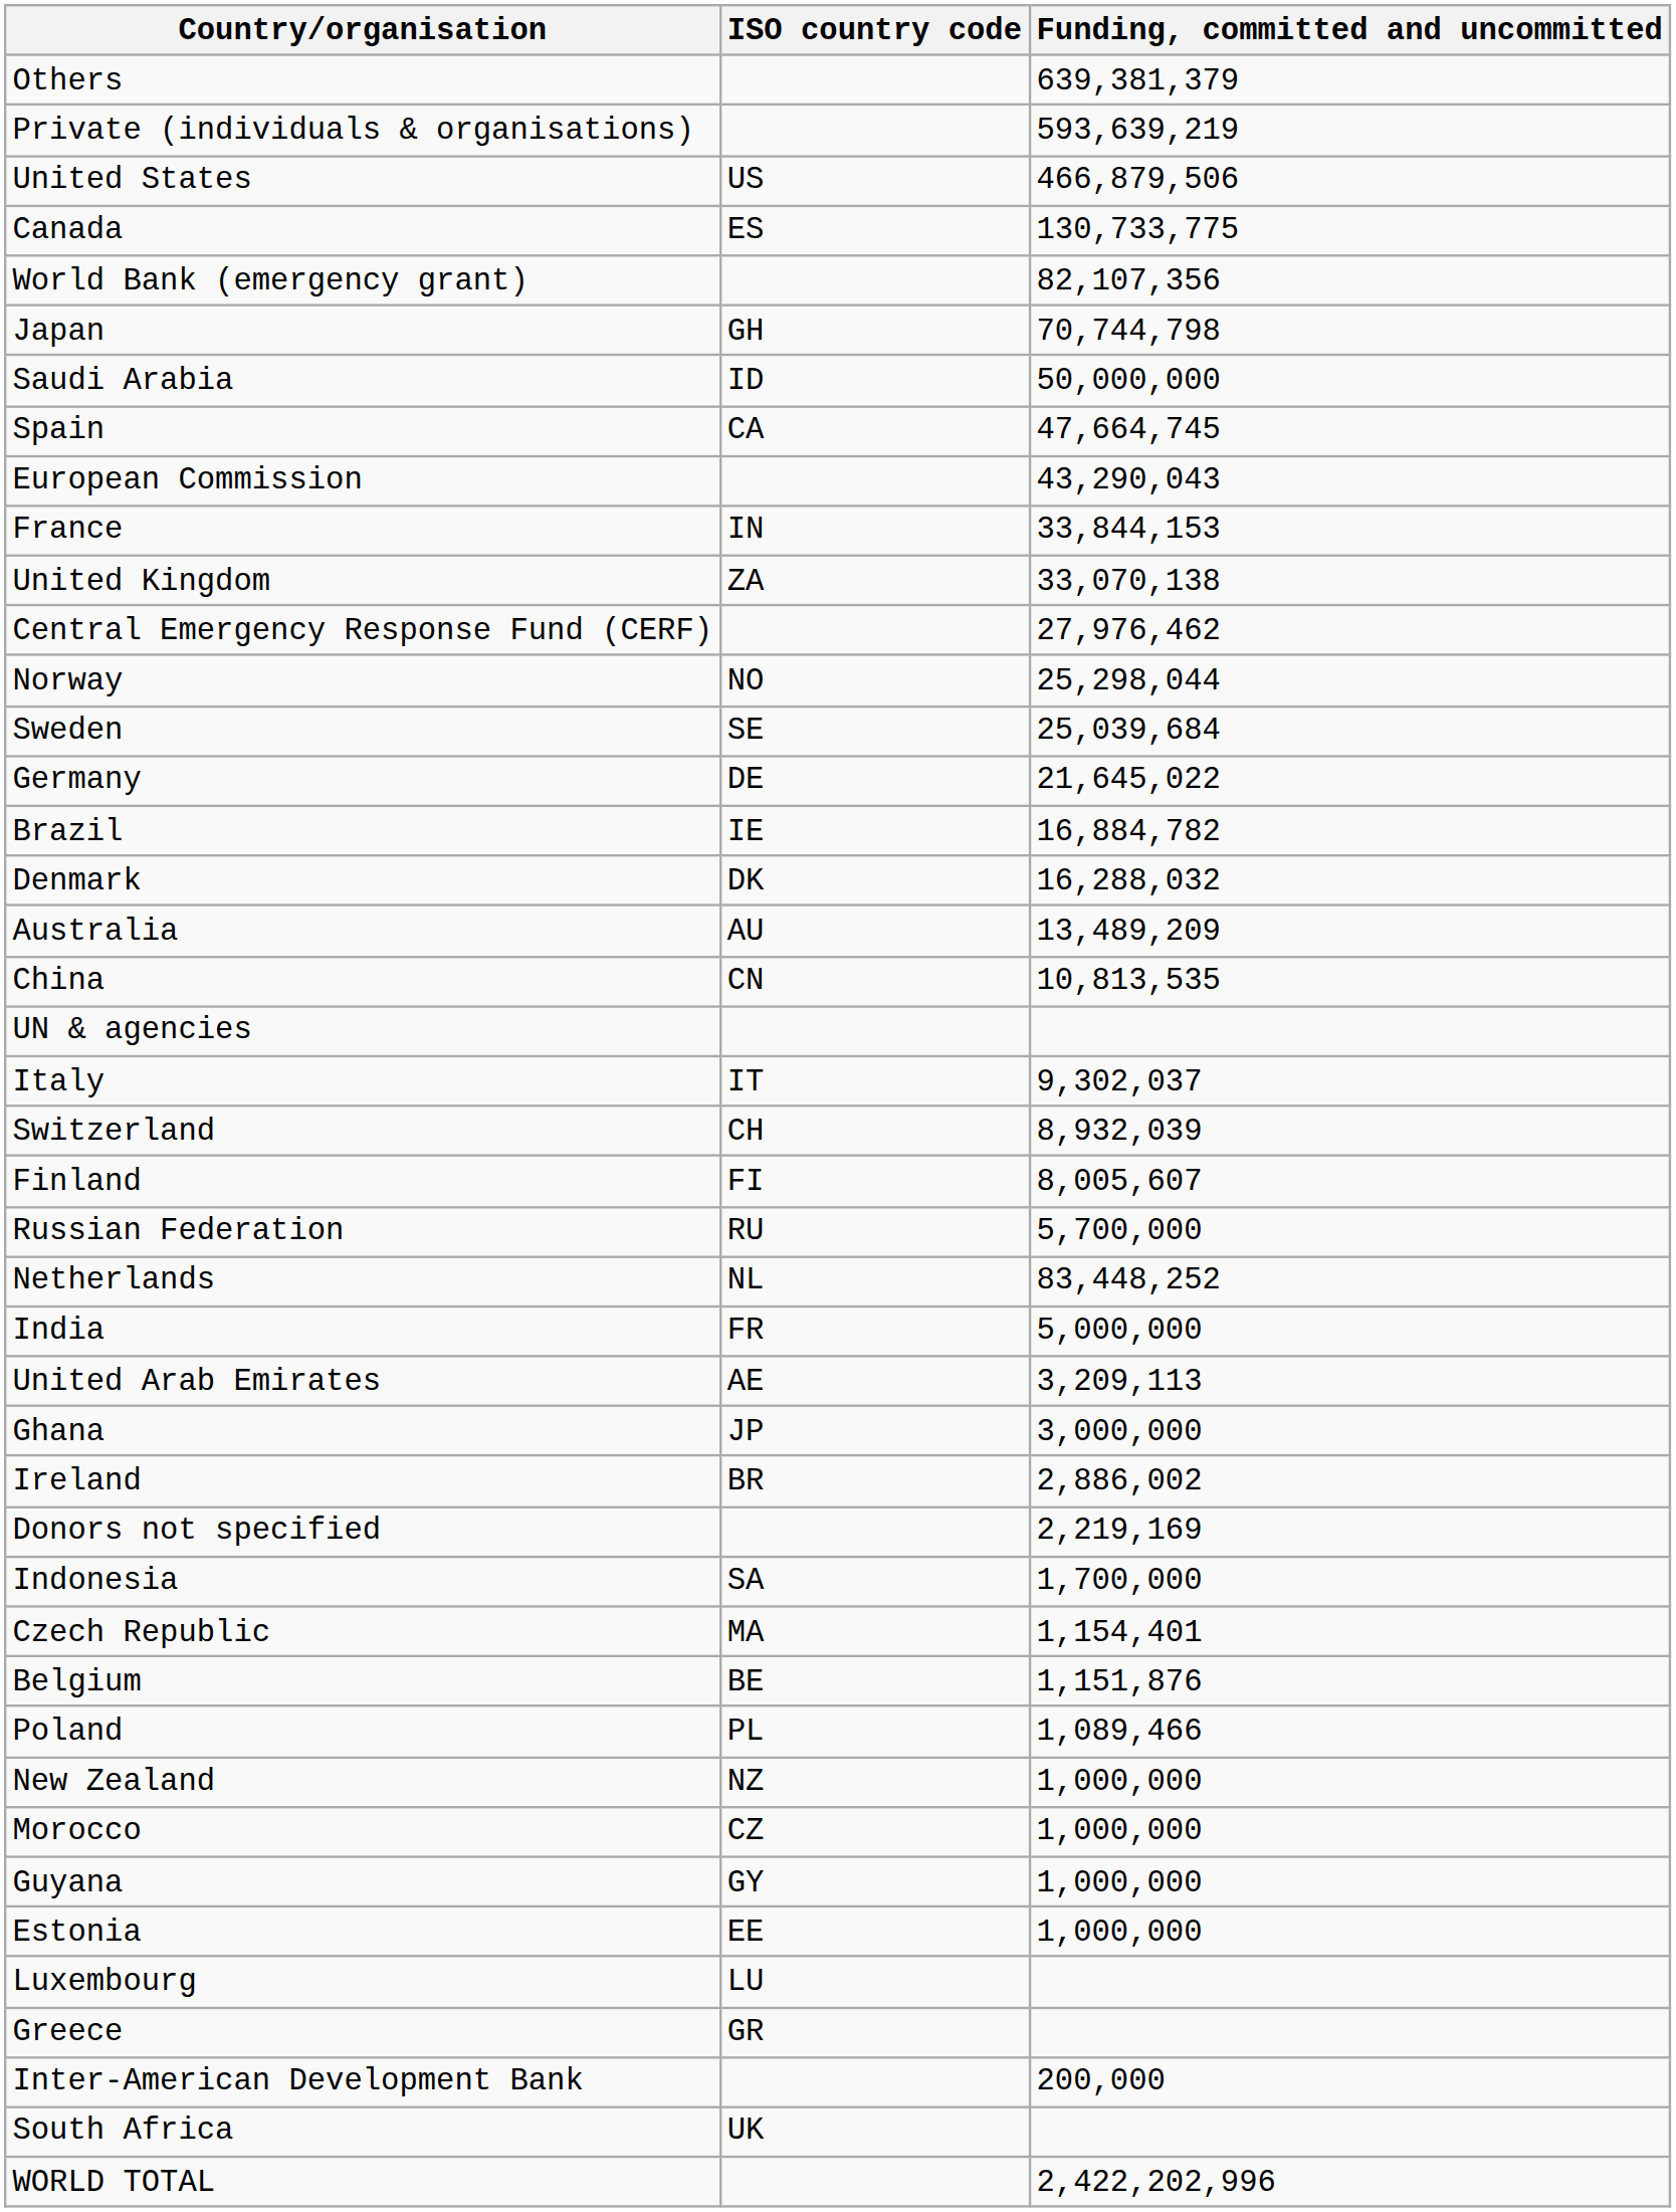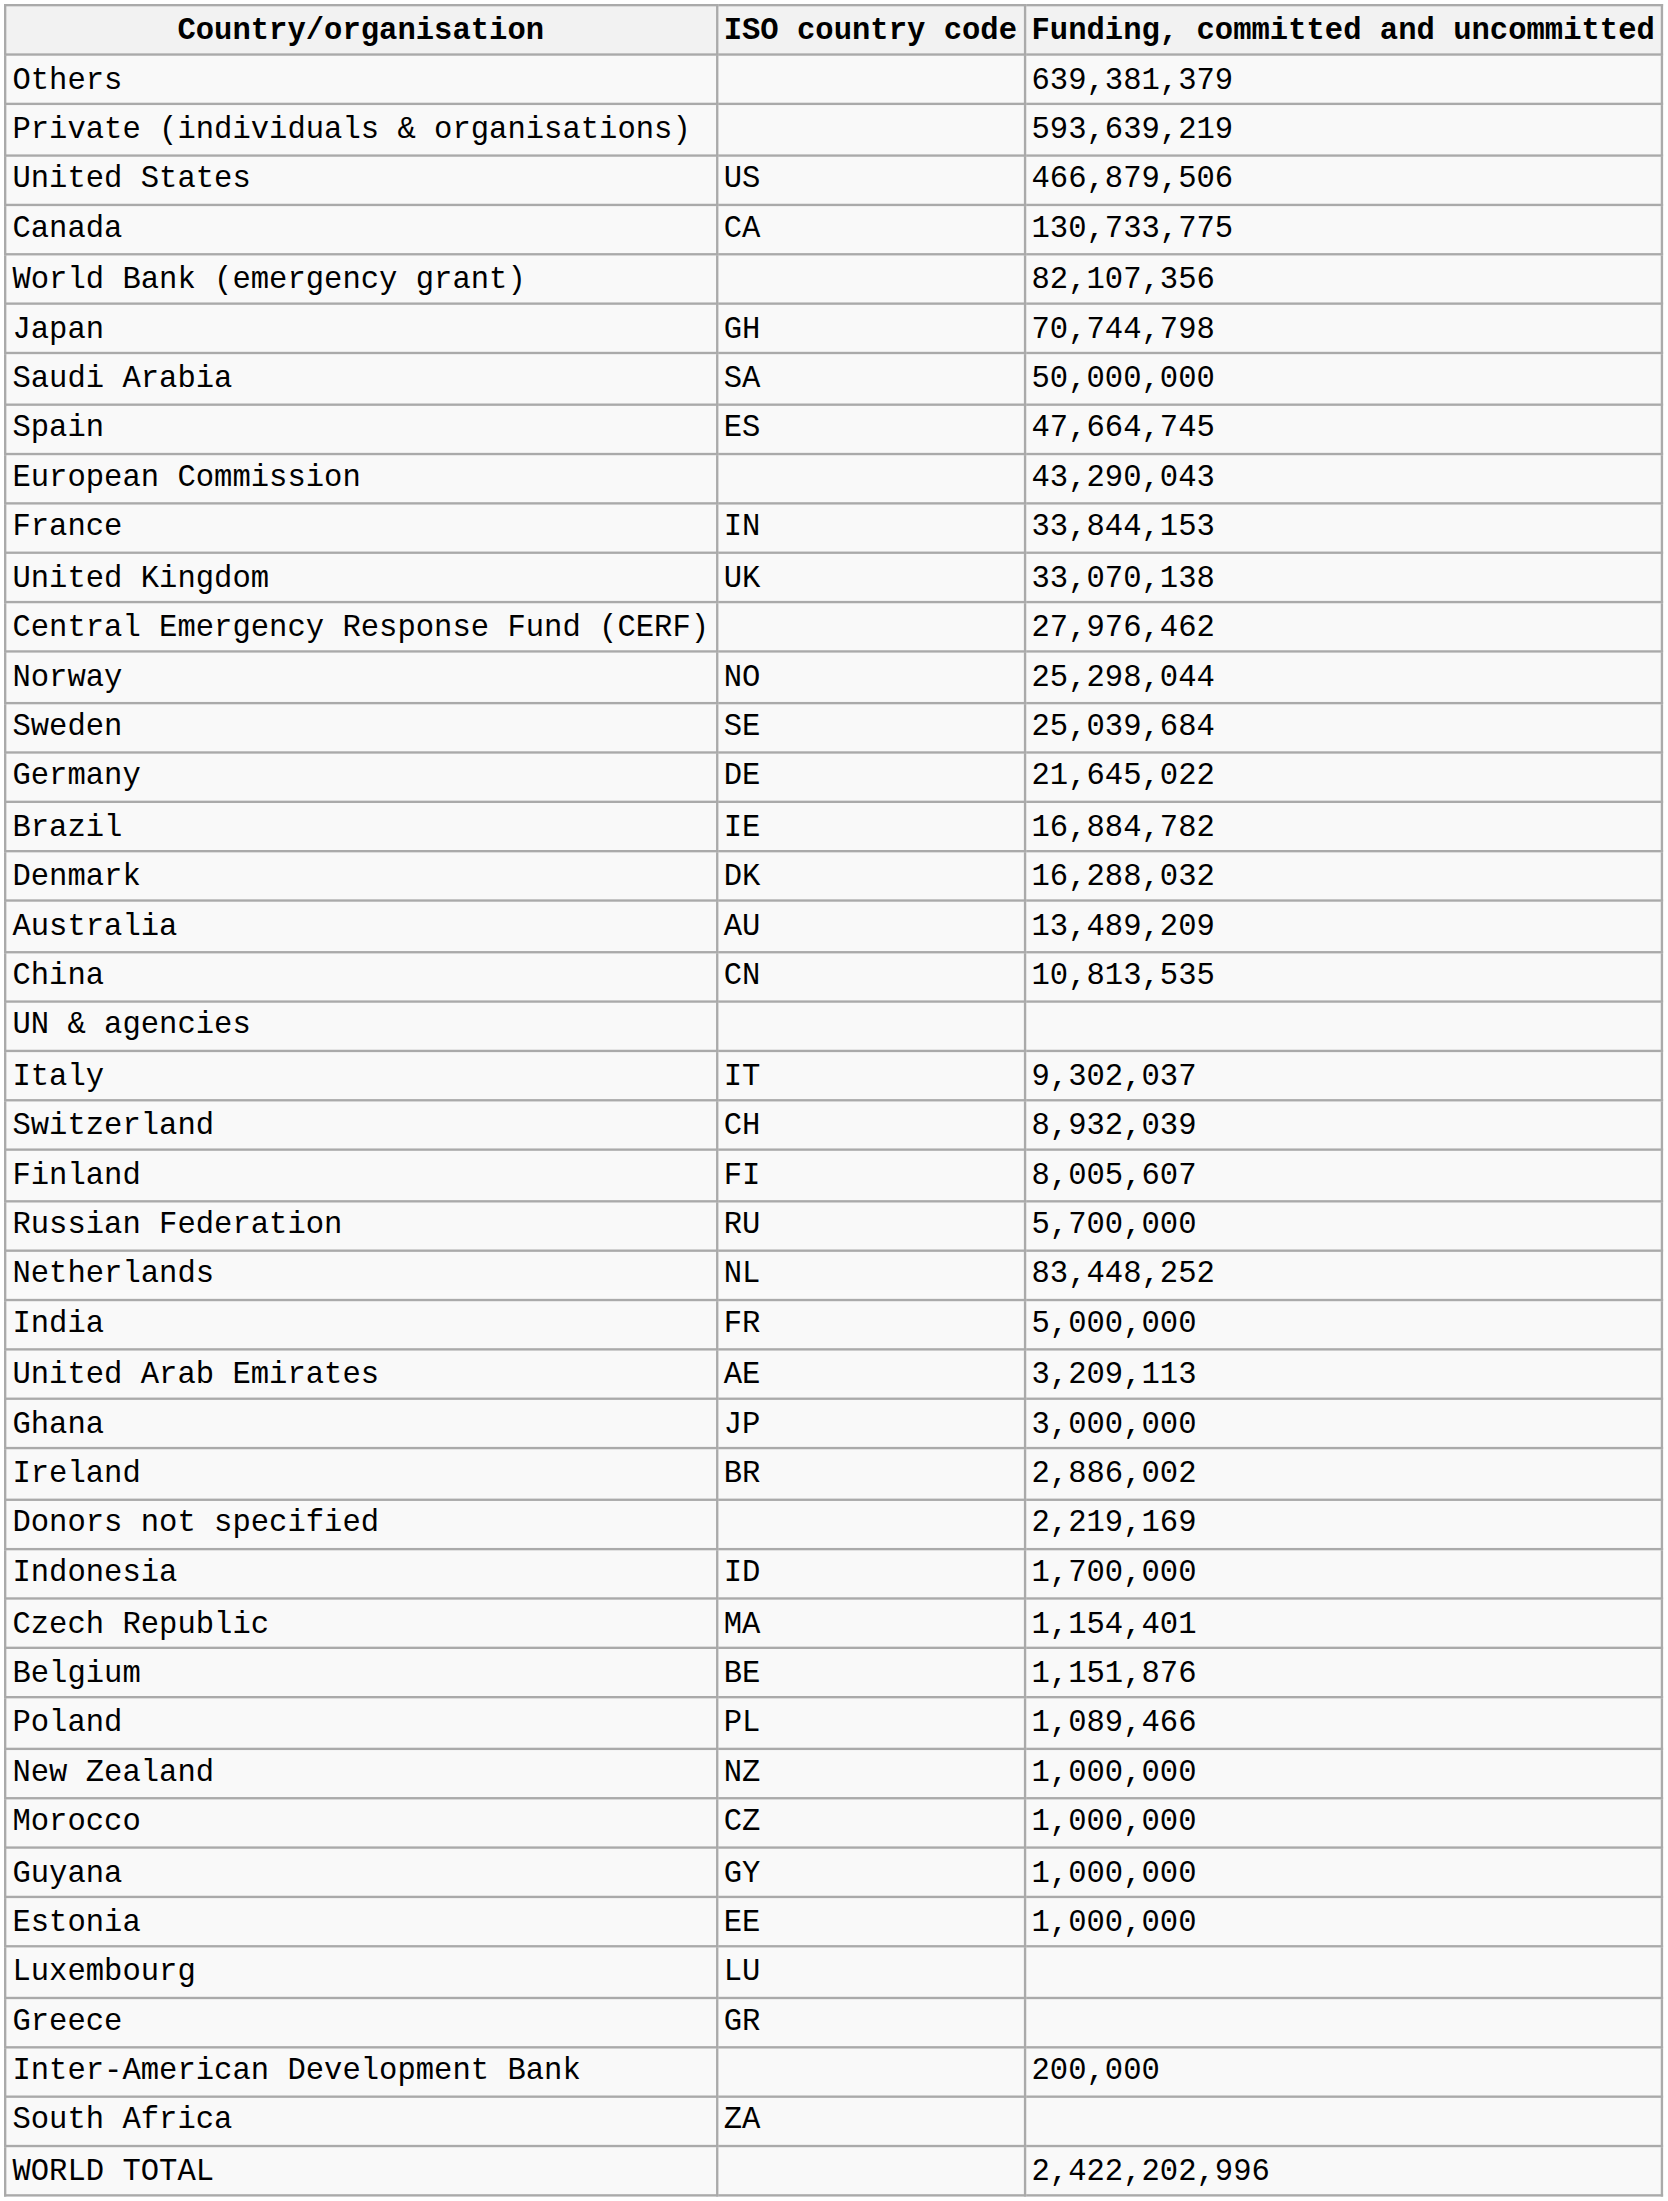Canada | ISO country code: ES -> CA
Saudi Arabia | ISO country code: ID -> SA
Spain | ISO country code: CA -> ES
United Kingdom | ISO country code: ZA -> UK
Indonesia | ISO country code: SA -> ID
South Africa | ISO country code: UK -> ZA
